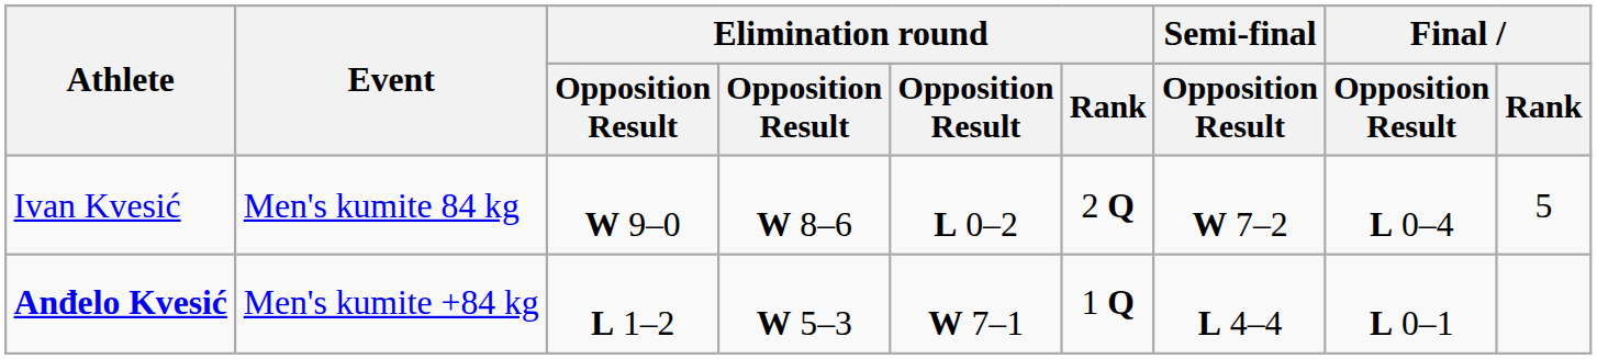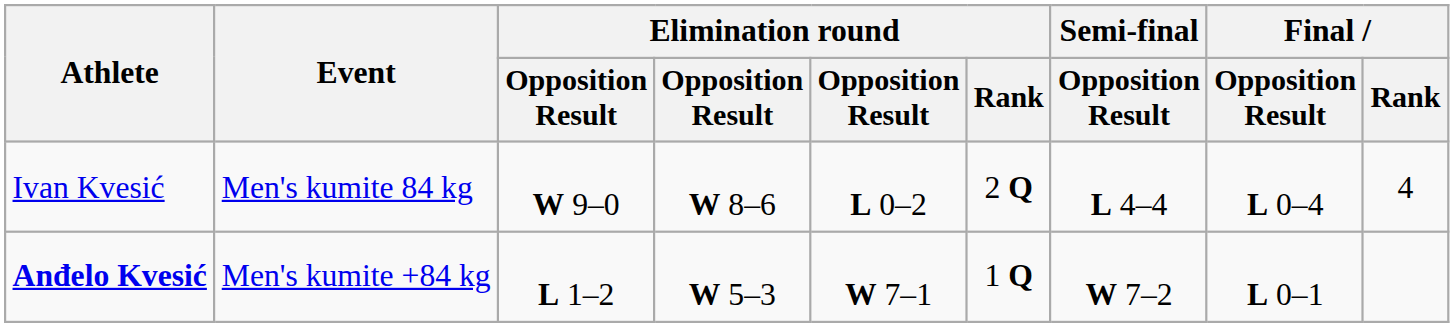Ivan Kvesić | Semi-final / Opposition Result: W 7–2 -> L 4–4
Ivan Kvesić | Final / Rank: 5 -> 4
Anđelo Kvesić | Semi-final / Opposition Result: L 4–4 -> W 7–2
